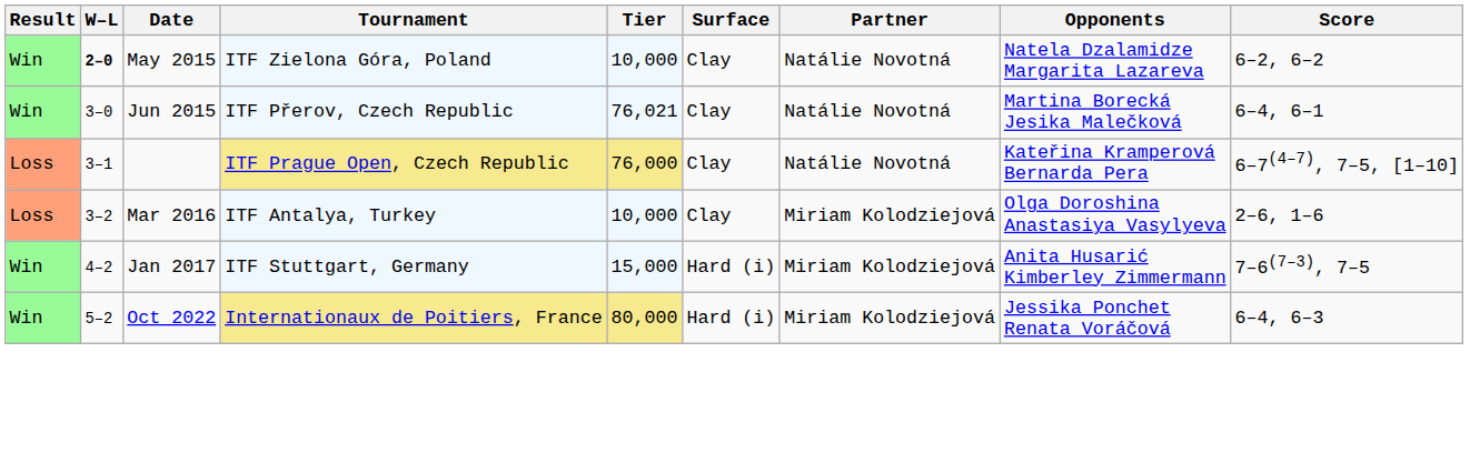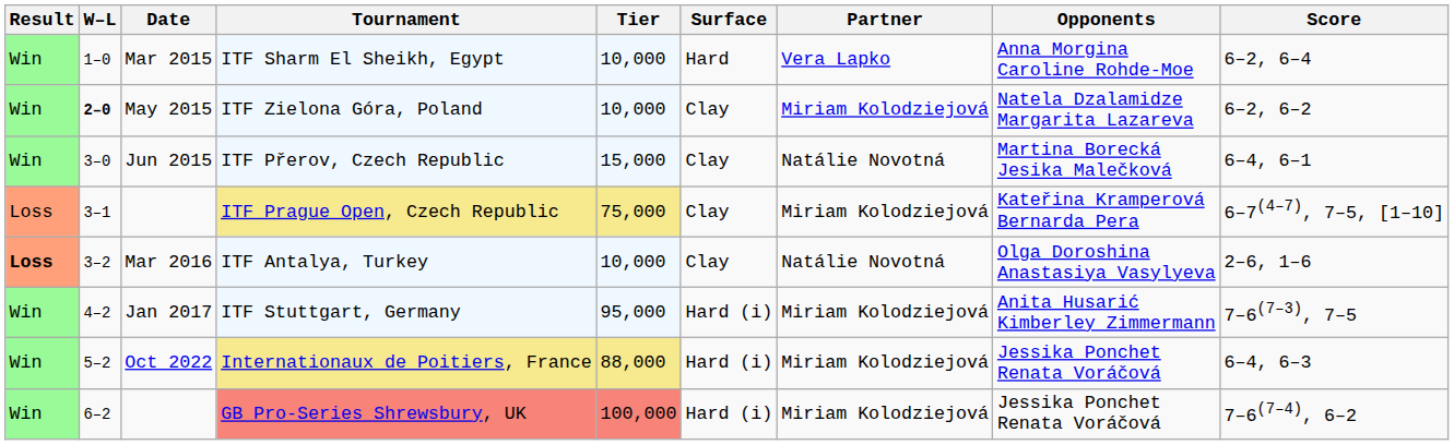+ row: Win | 1–0 | Mar 2015 | ITF Sharm El Sheikh, Egypt | 10,000 | Hard | Vera Lapko | Anna Morgina Caroline Rohde-Moe | 6–2, 6–4
ITF Zielona Góra, Poland | Partner: Natálie Novotná -> Miriam Kolodziejová
ITF Přerov, Czech Republic | Tier: 76,021 -> 15,000
ITF Prague Open, Czech Republic | Tier: 76,000 -> 75,000
ITF Prague Open, Czech Republic | Partner: Natálie Novotná -> Miriam Kolodziejová
ITF Antalya, Turkey | Result: normal -> bold
ITF Antalya, Turkey | Partner: Miriam Kolodziejová -> Natálie Novotná
ITF Stuttgart, Germany | Tier: 15,000 -> 95,000
Internationaux de Poitiers, France | Tier: 80,000 -> 88,000
+ row: Win | 6–2 | GB Pro-Series Shrewsbury, UK | 100,000 | Hard (i) | Miriam Kolodziejová | Jessika Ponchet Renata Voráčová | 7–6(7–4), 6–2
